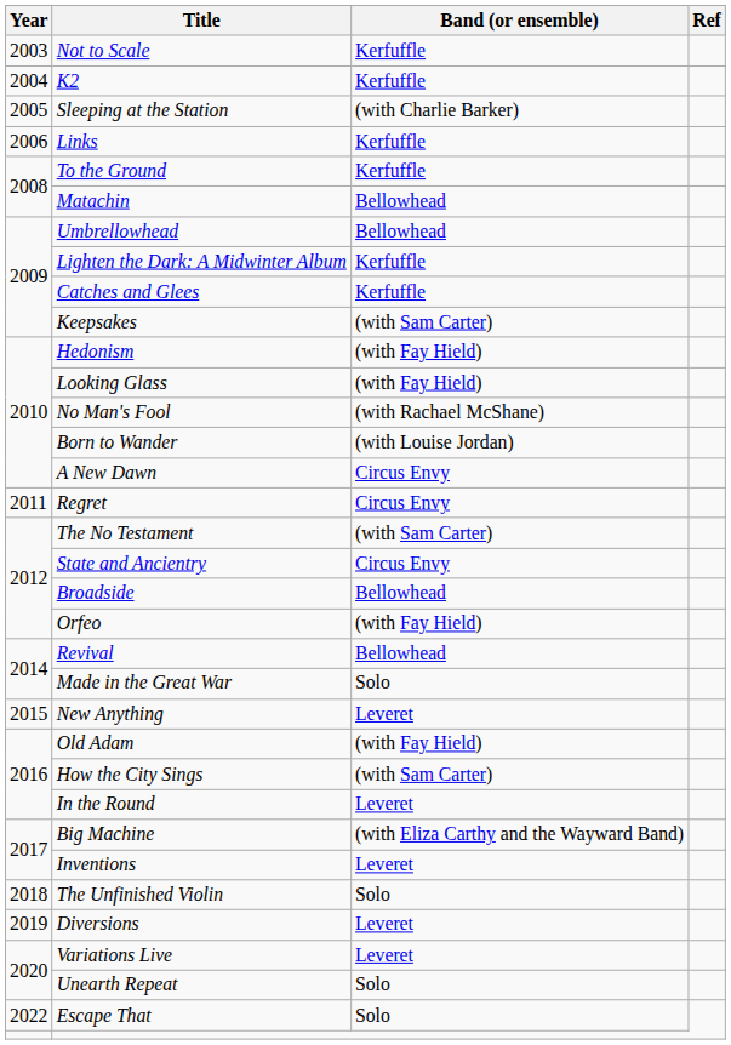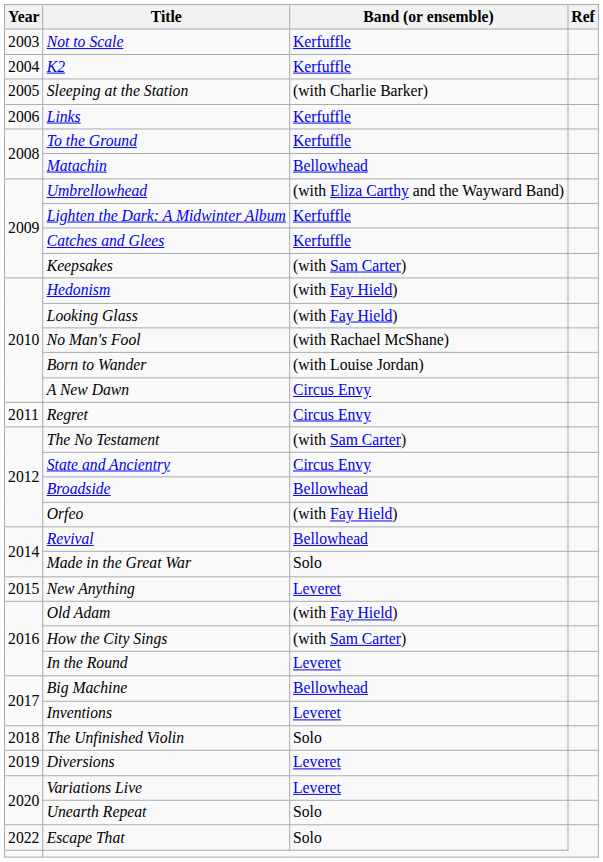Umbrellowhead | Band (or ensemble): Bellowhead -> (with Eliza Carthy and the Wayward Band)
Big Machine | Band (or ensemble): (with Eliza Carthy and the Wayward Band) -> Bellowhead
